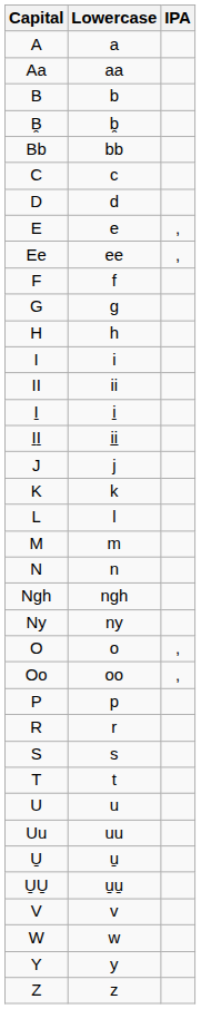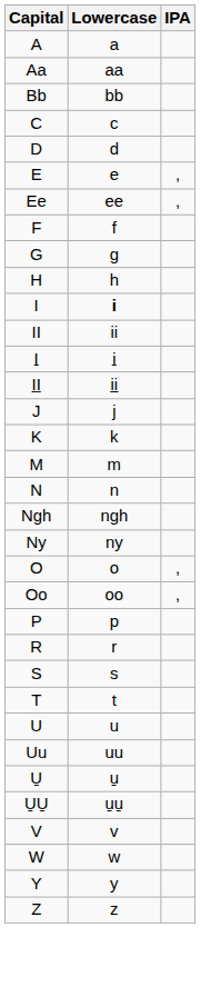- row: B | b
- row: B̯ | b̯
I | Lowercase: normal -> bold
- row: L | l
